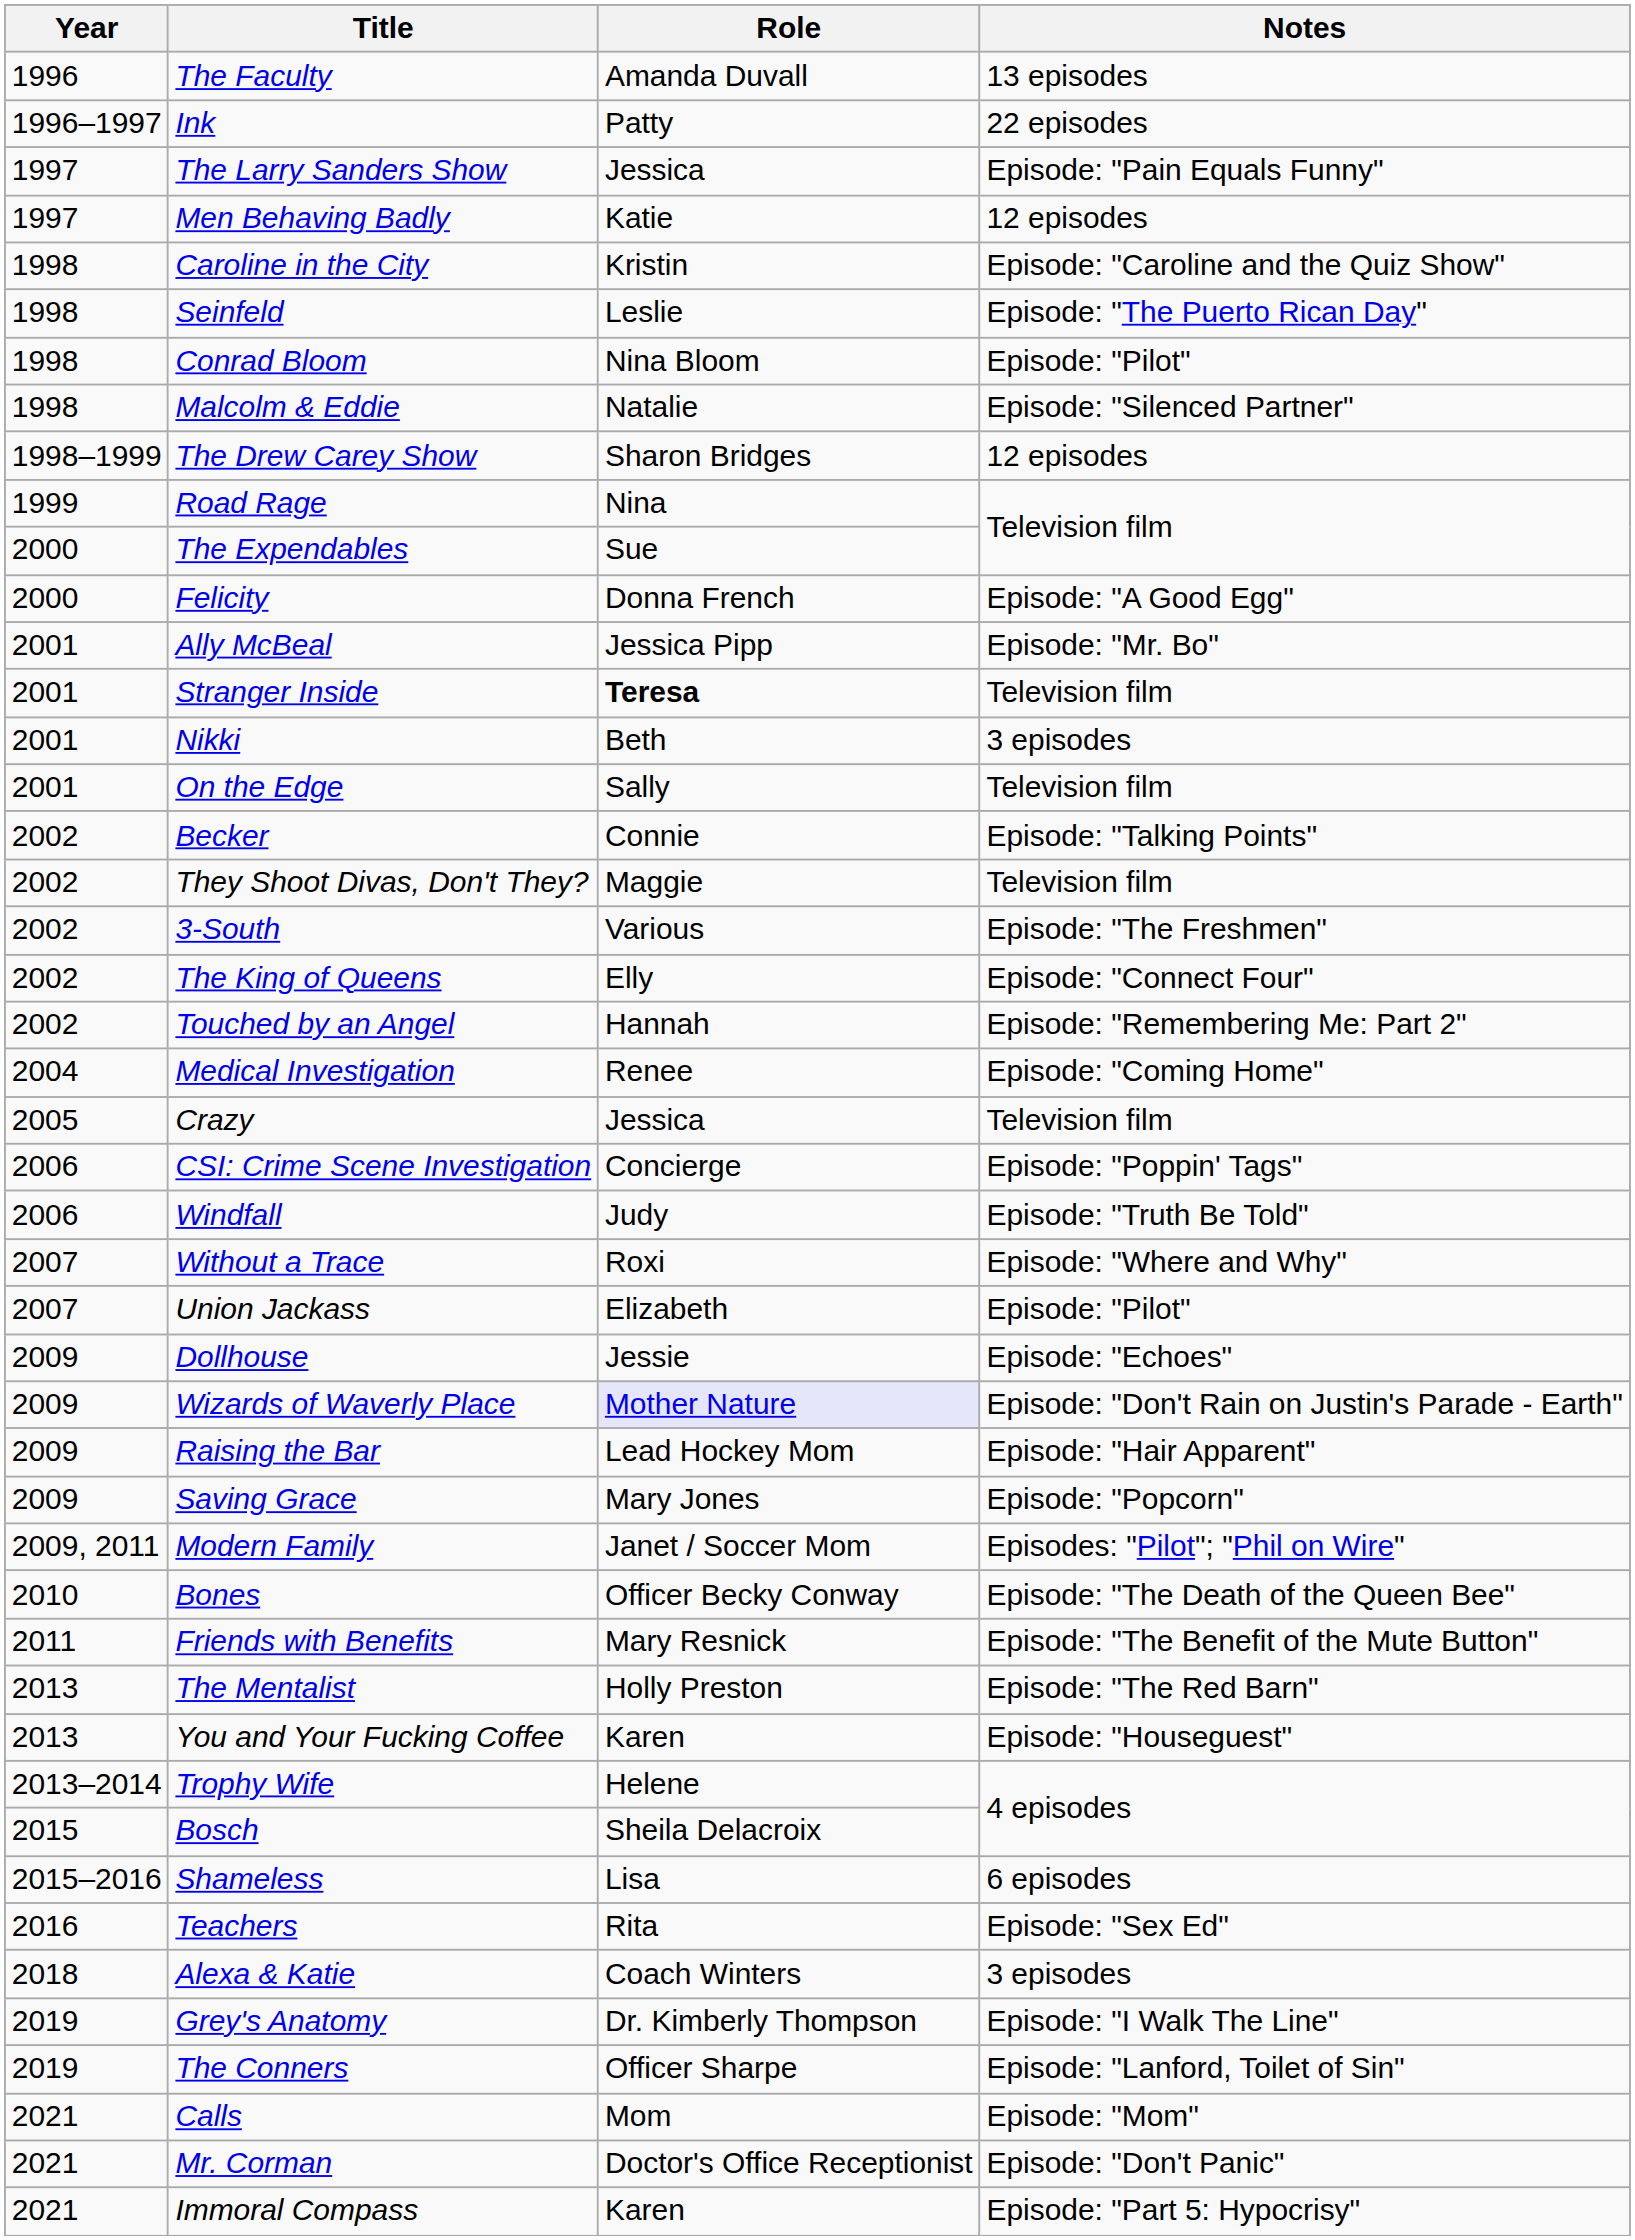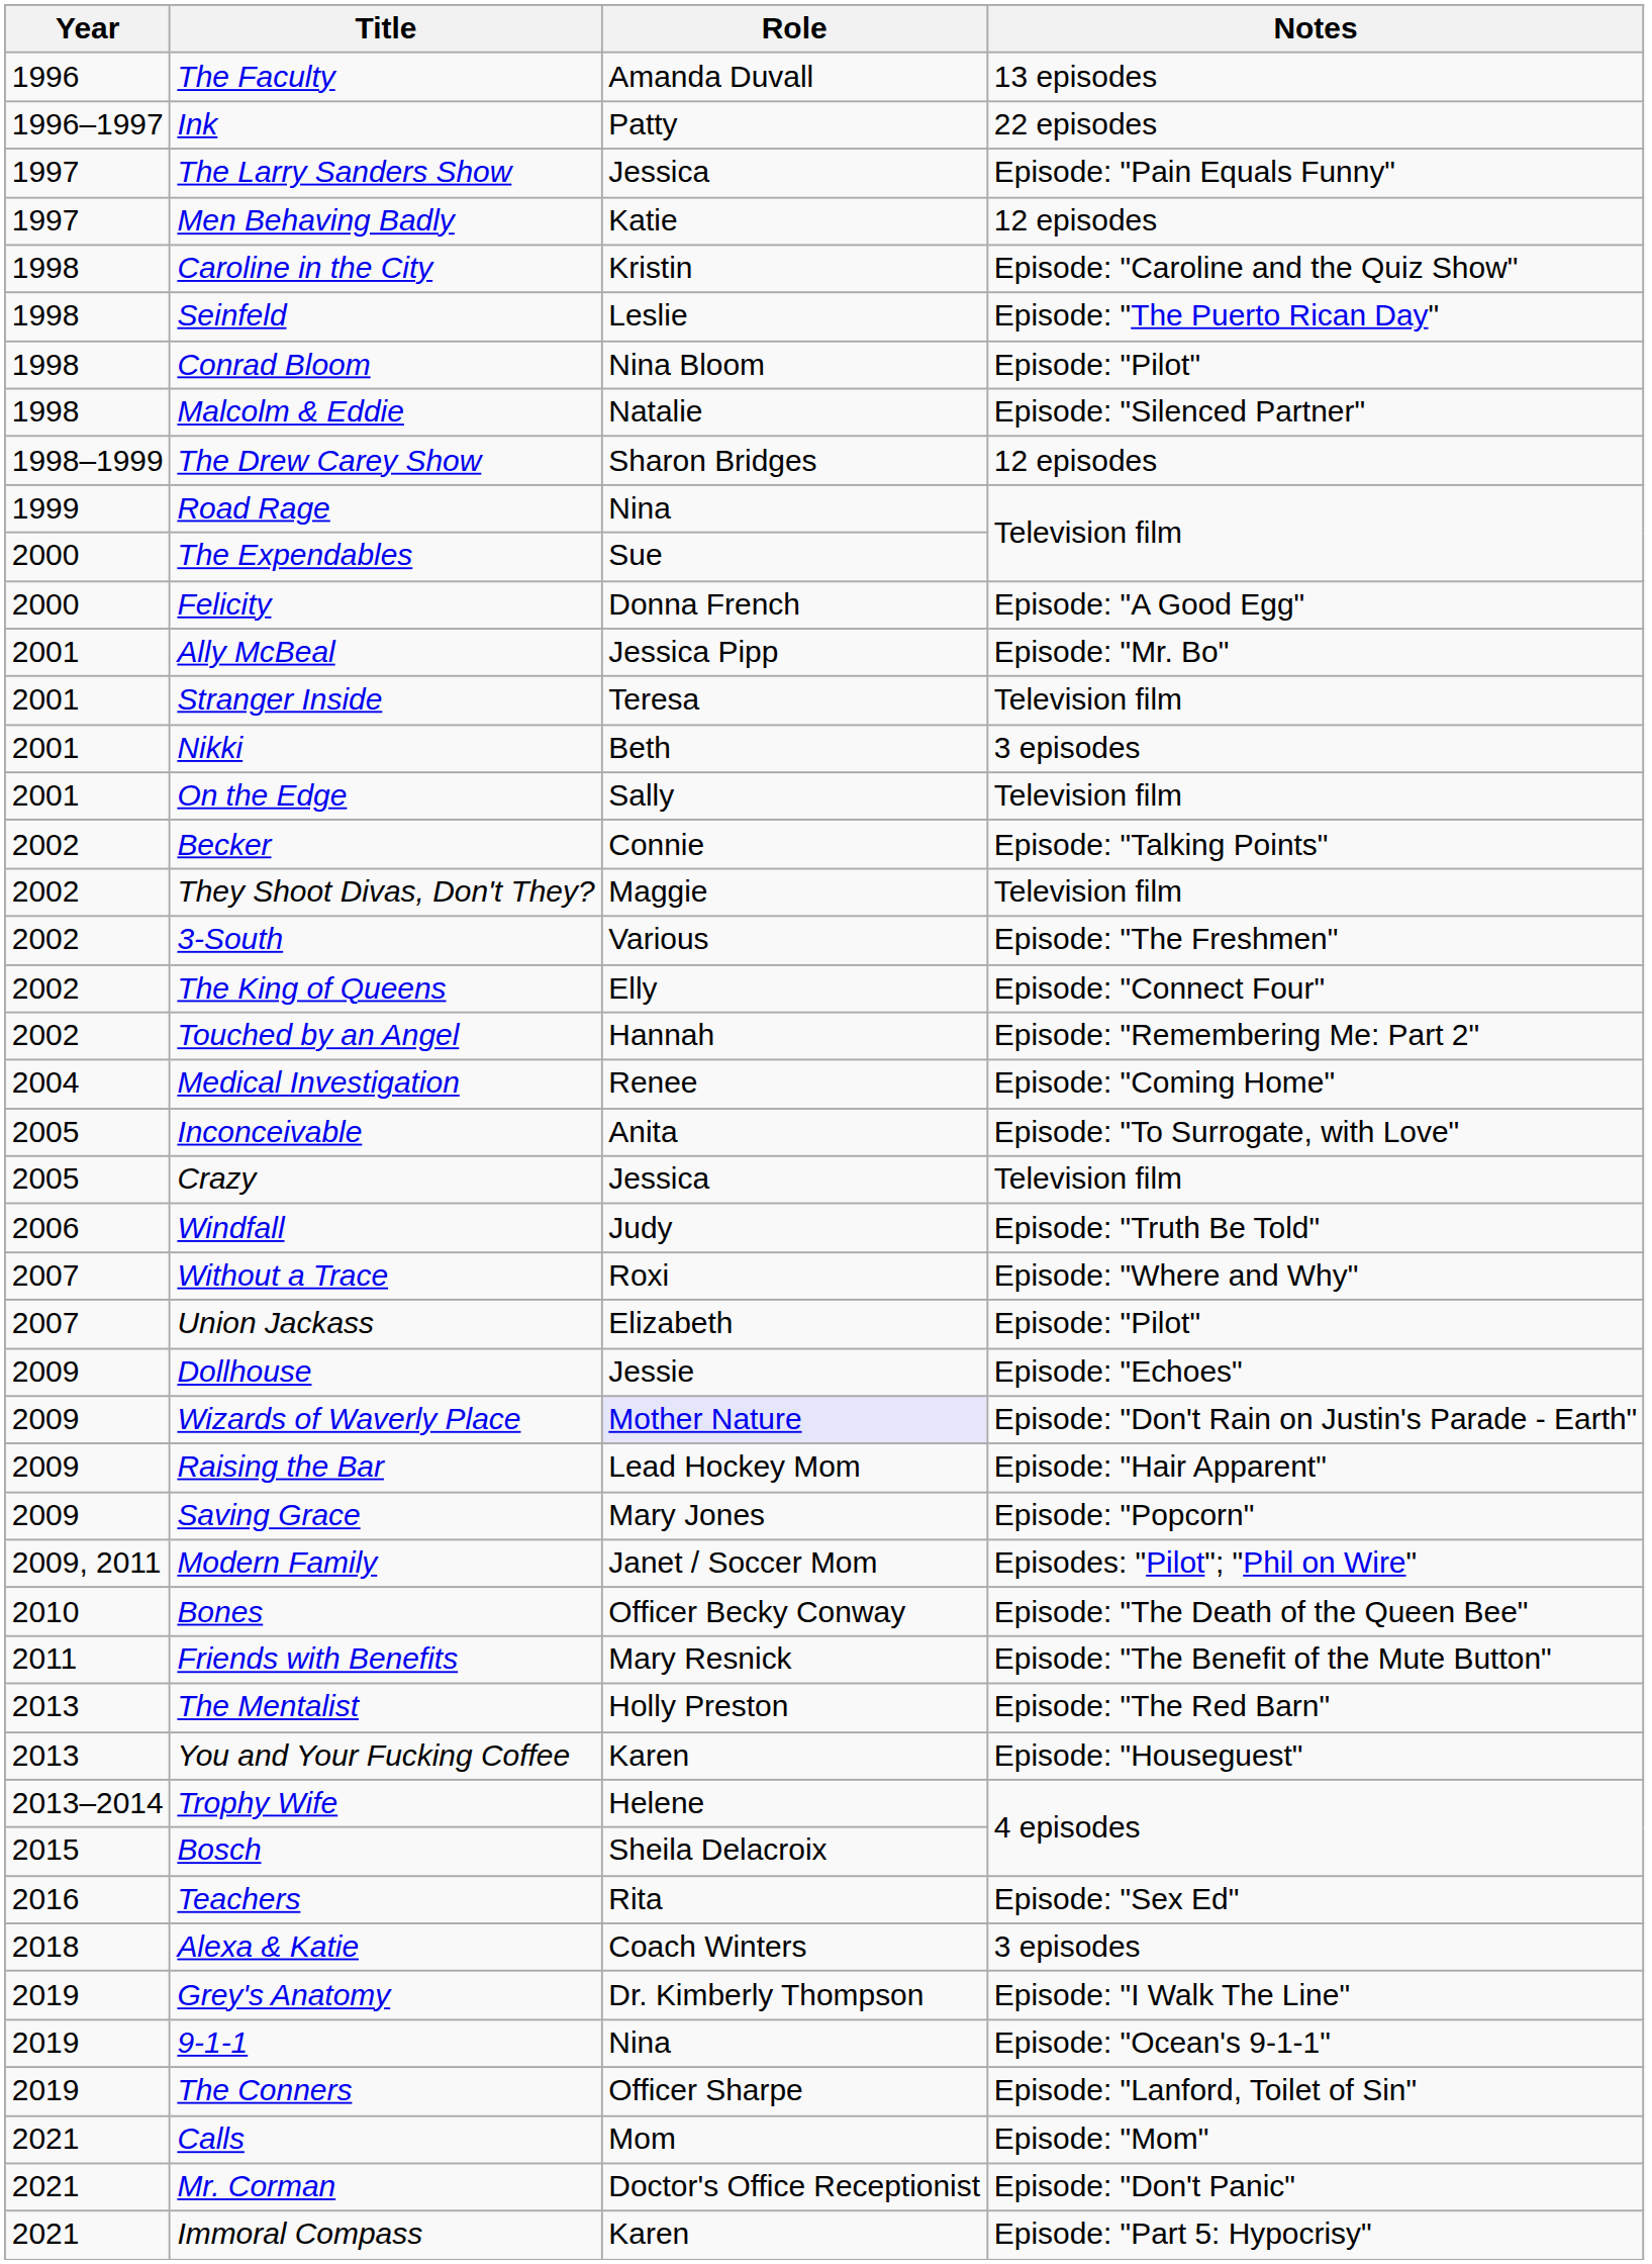Stranger Inside | Role: bold -> normal
+ row: 2005 | Inconceivable | Anita | Episode: "To Surrogate, with Love"
- row: 2006 | CSI: Crime Scene Investigation | Concierge | Episode: "Poppin' Tags"
- row: 2015–2016 | Shameless | Lisa | 6 episodes
+ row: 2019 | 9-1-1 | Nina | Episode: "Ocean's 9-1-1"
